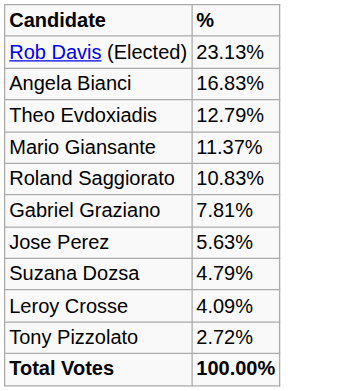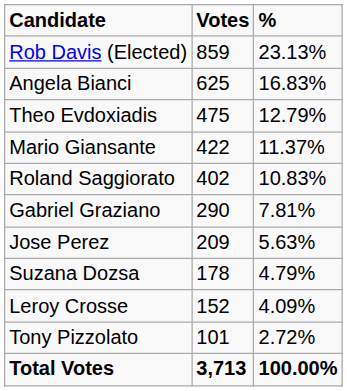+ column: Votes | 859 | 625 | 475 | 422 | 402 | 290 | 209 | 178 | 152 | 101 | 3,713
